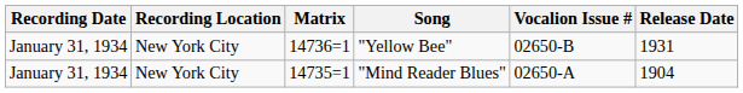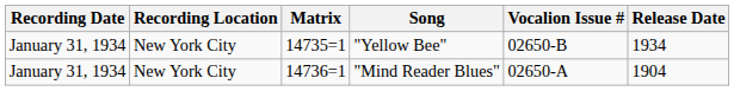"Yellow Bee" | Matrix: 14736=1 -> 14735=1
"Yellow Bee" | Release Date: 1931 -> 1934
"Mind Reader Blues" | Matrix: 14735=1 -> 14736=1
